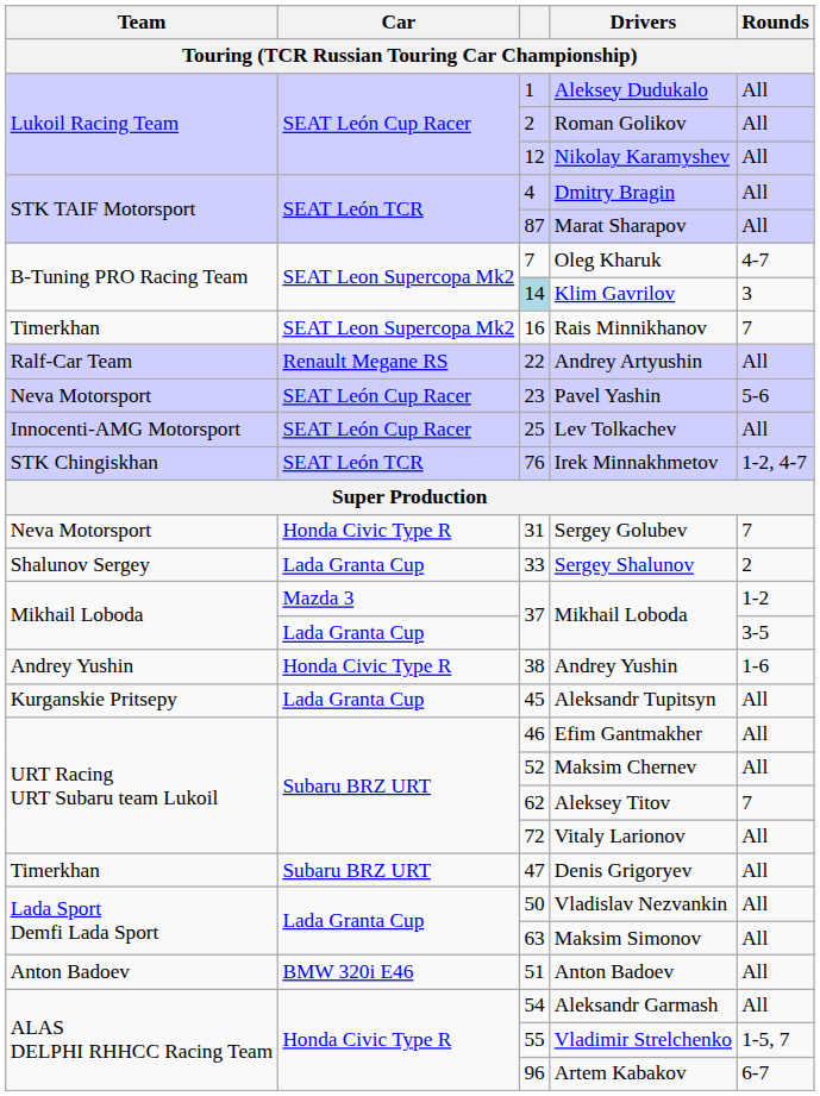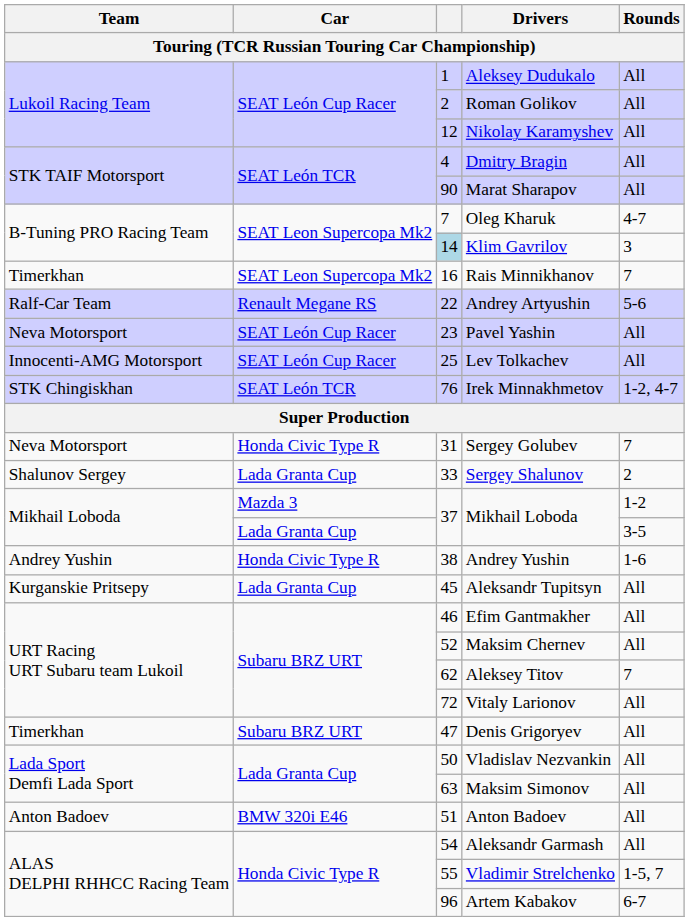Marat Sharapov | column 3: 87 -> 90
Andrey Artyushin | Rounds: All -> 5-6
Pavel Yashin | Rounds: 5-6 -> All
